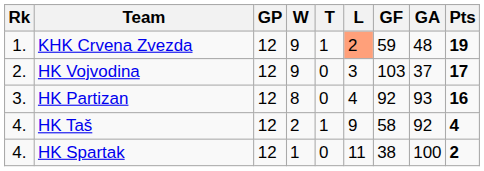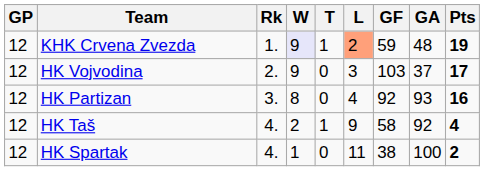columns swapped: Rk <-> GP
KHK Crvena Zvezda | W: no background -> lavender background
